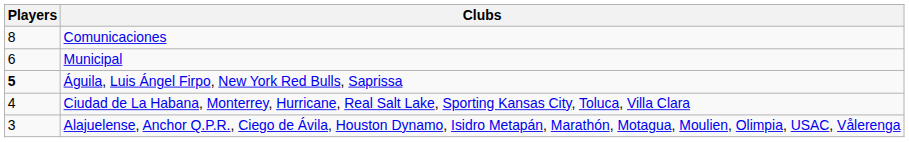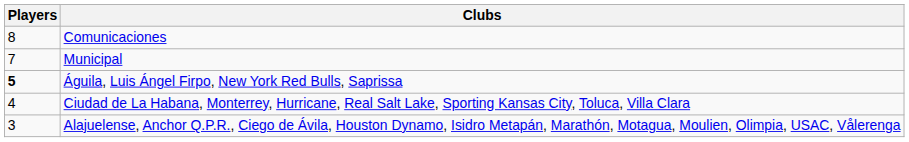Municipal | Players: 6 -> 7
